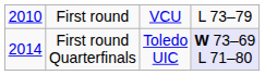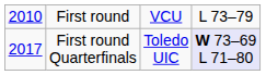First round Quarterfinals | column 1: 2014 -> 2017
